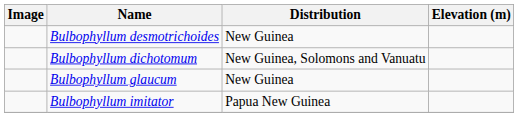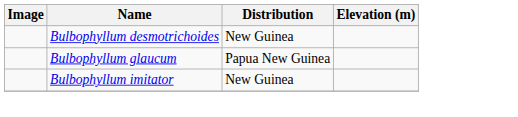- row: Bulbophyllum dichotomum | New Guinea, Solomons and Vanuatu
Bulbophyllum glaucum | Distribution: New Guinea -> Papua New Guinea
Bulbophyllum imitator | Distribution: Papua New Guinea -> New Guinea
